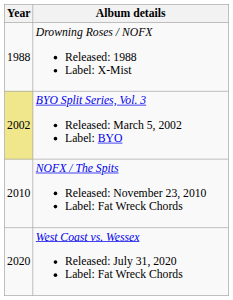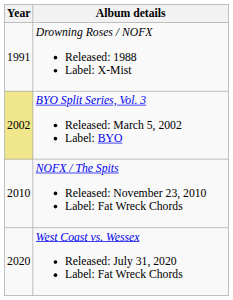Drowning Roses / NOFX Released: 1988 Label: X-Mist | Year: 1988 -> 1991
